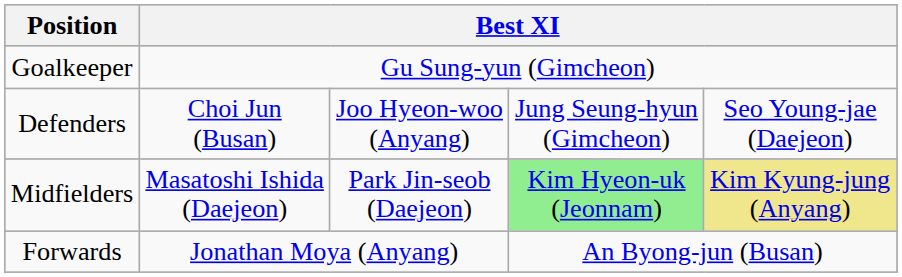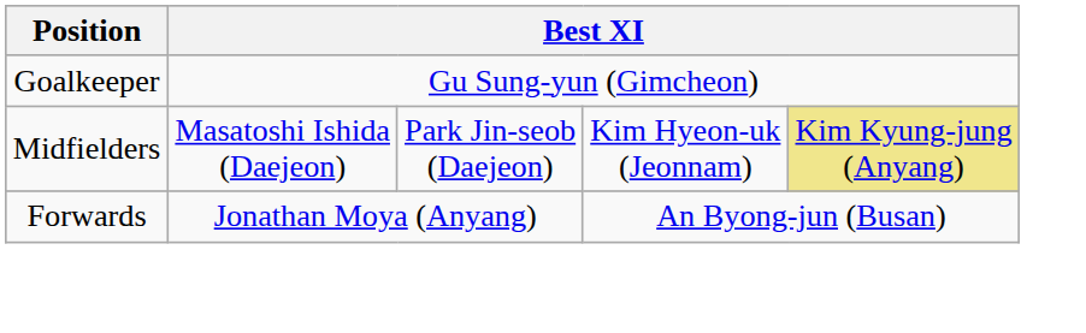- row: Defenders | Choi Jun (Busan) | Joo Hyeon-woo (Anyang) | Jung Seung-hyun (Gimcheon) | Seo Young-jae (Daejeon)
Midfielders | column 4: lightgreen background -> no background
